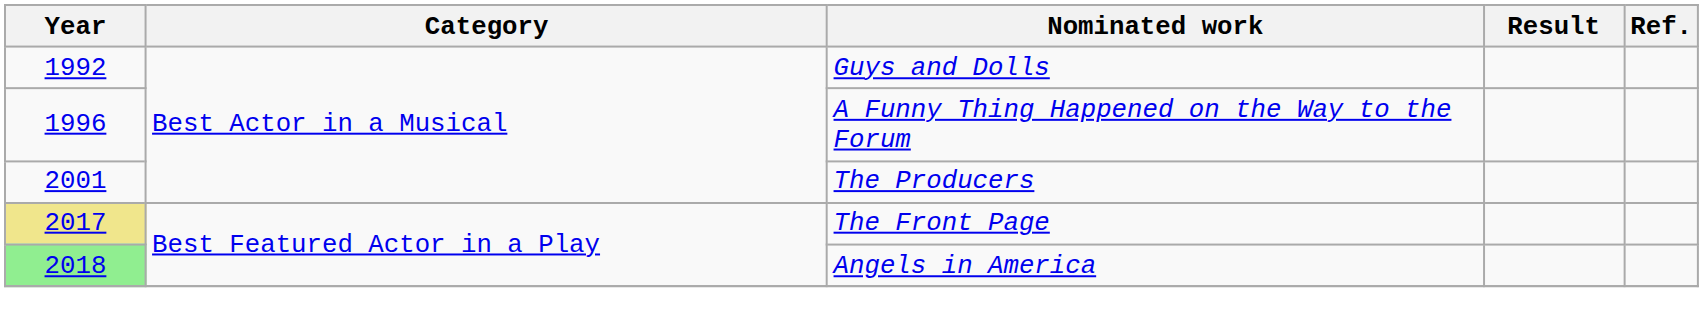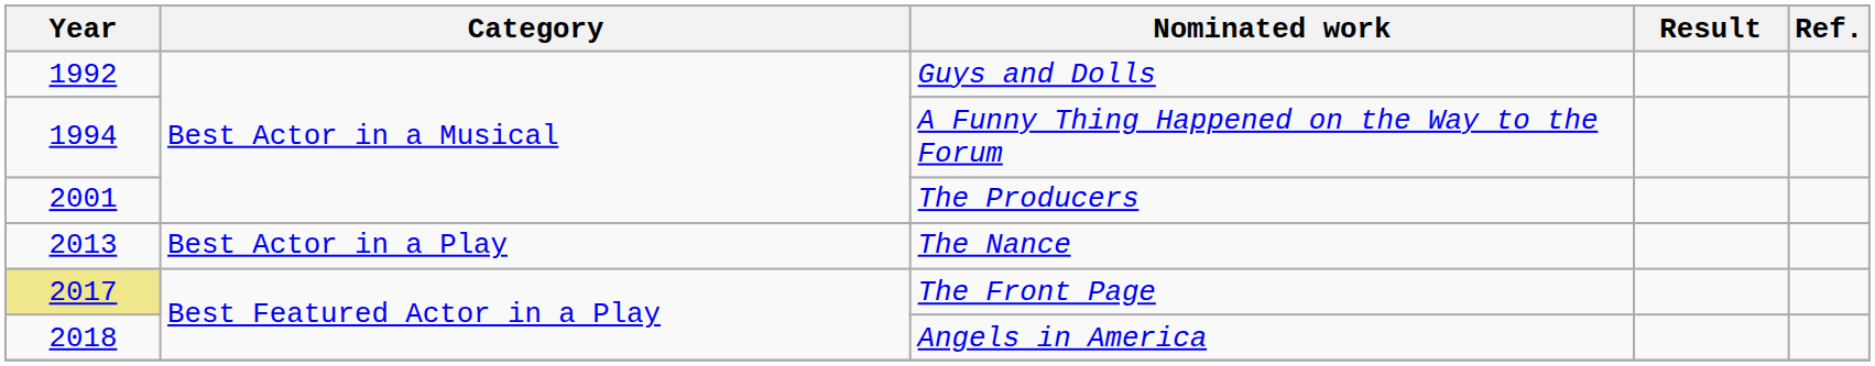A Funny Thing Happened on the Way to the Forum | Year: 1996 -> 1994
+ row: 2013 | Best Actor in a Play | The Nance
Angels in America | Year: lightgreen background -> no background
